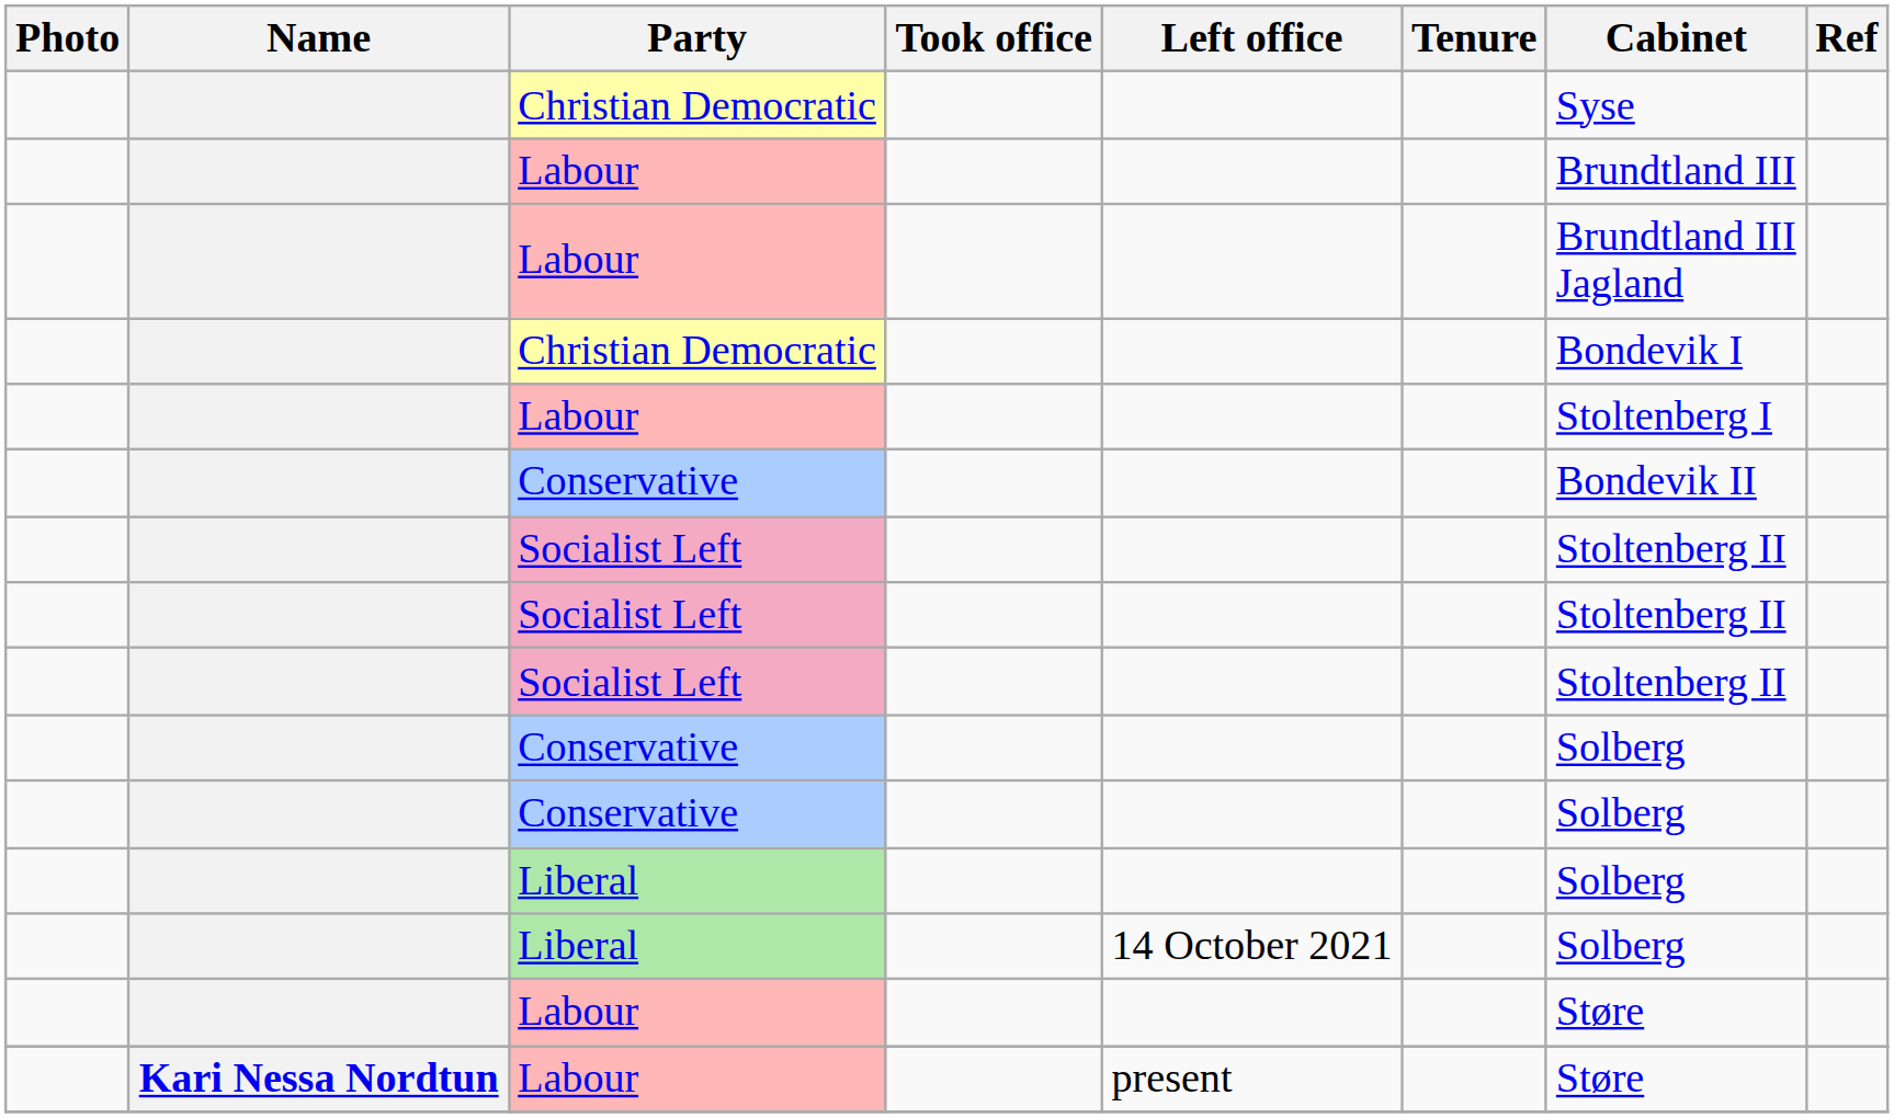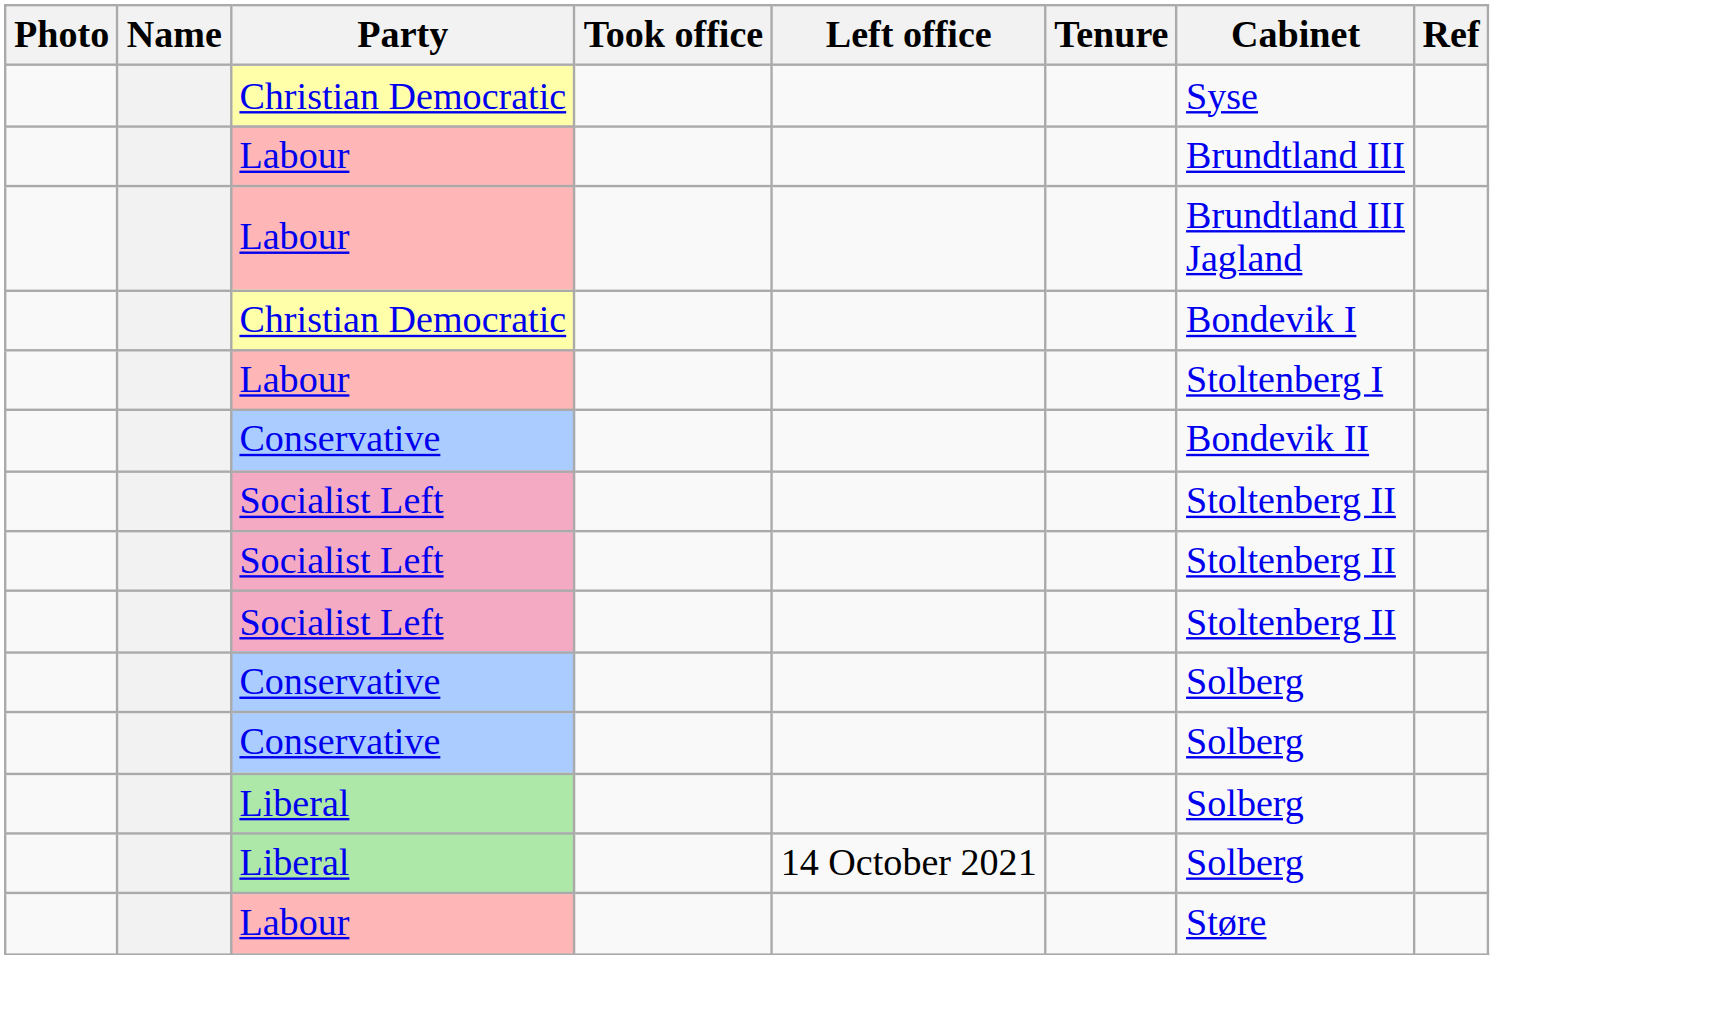- row: Kari Nessa Nordtun | Labour | present | Støre
